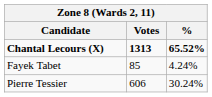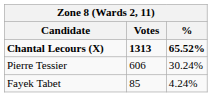rows swapped: Fayek Tabet <-> Pierre Tessier
